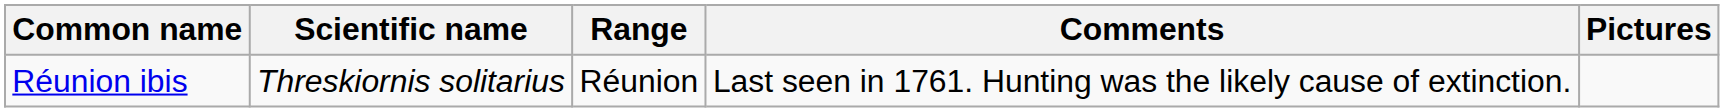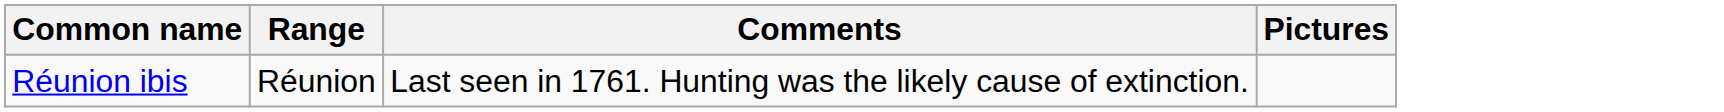- column: Scientific name | Threskiornis solitarius
